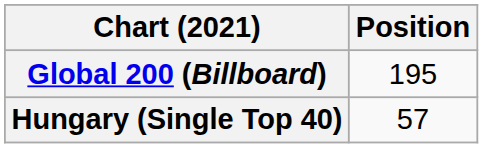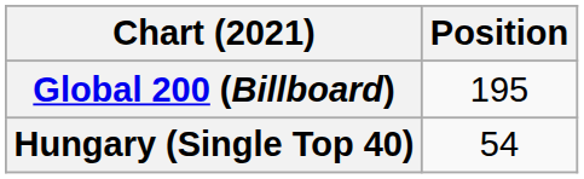Hungary (Single Top 40) | Position: 57 -> 54
